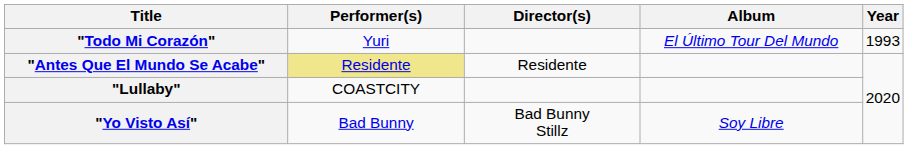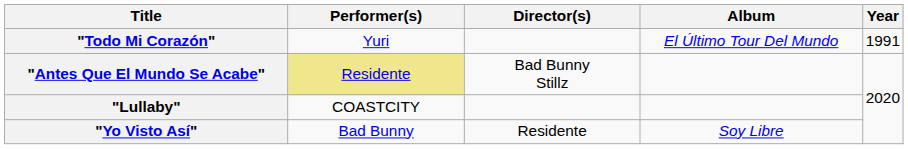"Todo Mi Corazón" | Year: 1993 -> 1991
"Antes Que El Mundo Se Acabe" | Director(s): Residente -> Bad Bunny Stillz
"Yo Visto Así" | Director(s): Bad Bunny Stillz -> Residente
